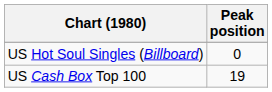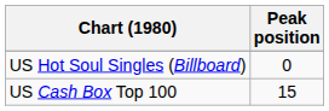US Cash Box Top 100 | Peak position: 19 -> 15
